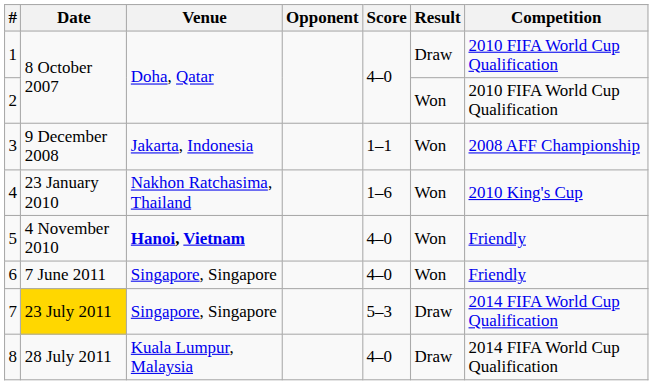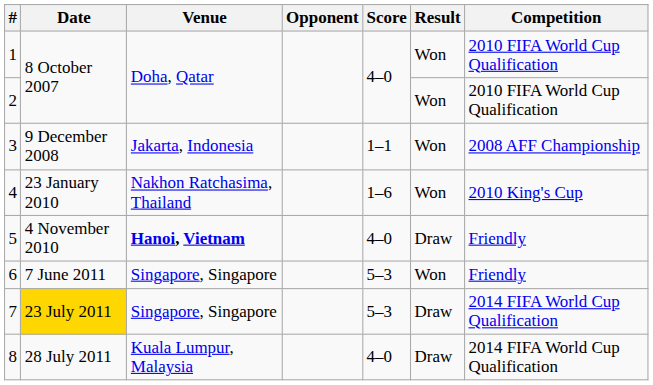1 | Result: Draw -> Won
5 | Result: Won -> Draw
6 | Score: 4–0 -> 5–3
